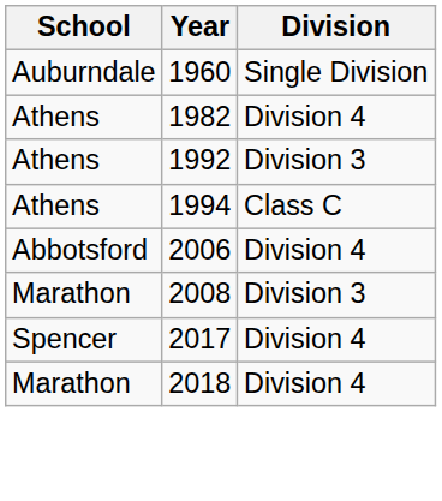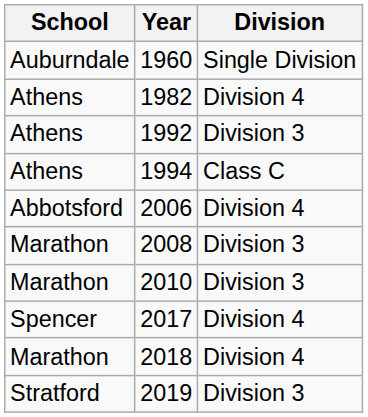+ row: Marathon | 2010 | Division 3
+ row: Stratford | 2019 | Division 3
